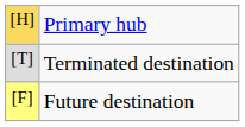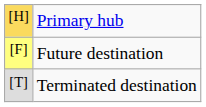rows swapped: Future destination <-> Terminated destination
